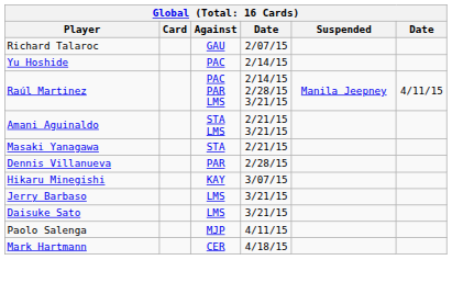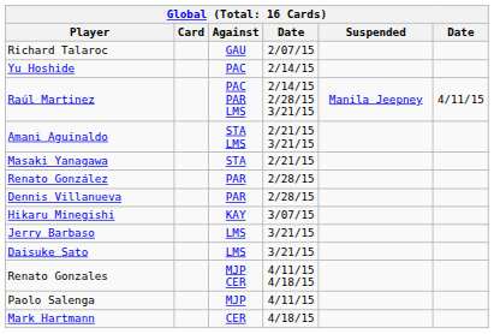+ row: Renato González | PAR | 2/28/15
+ row: Renato Gonzales | MJP CER | 4/11/15 4/18/15
